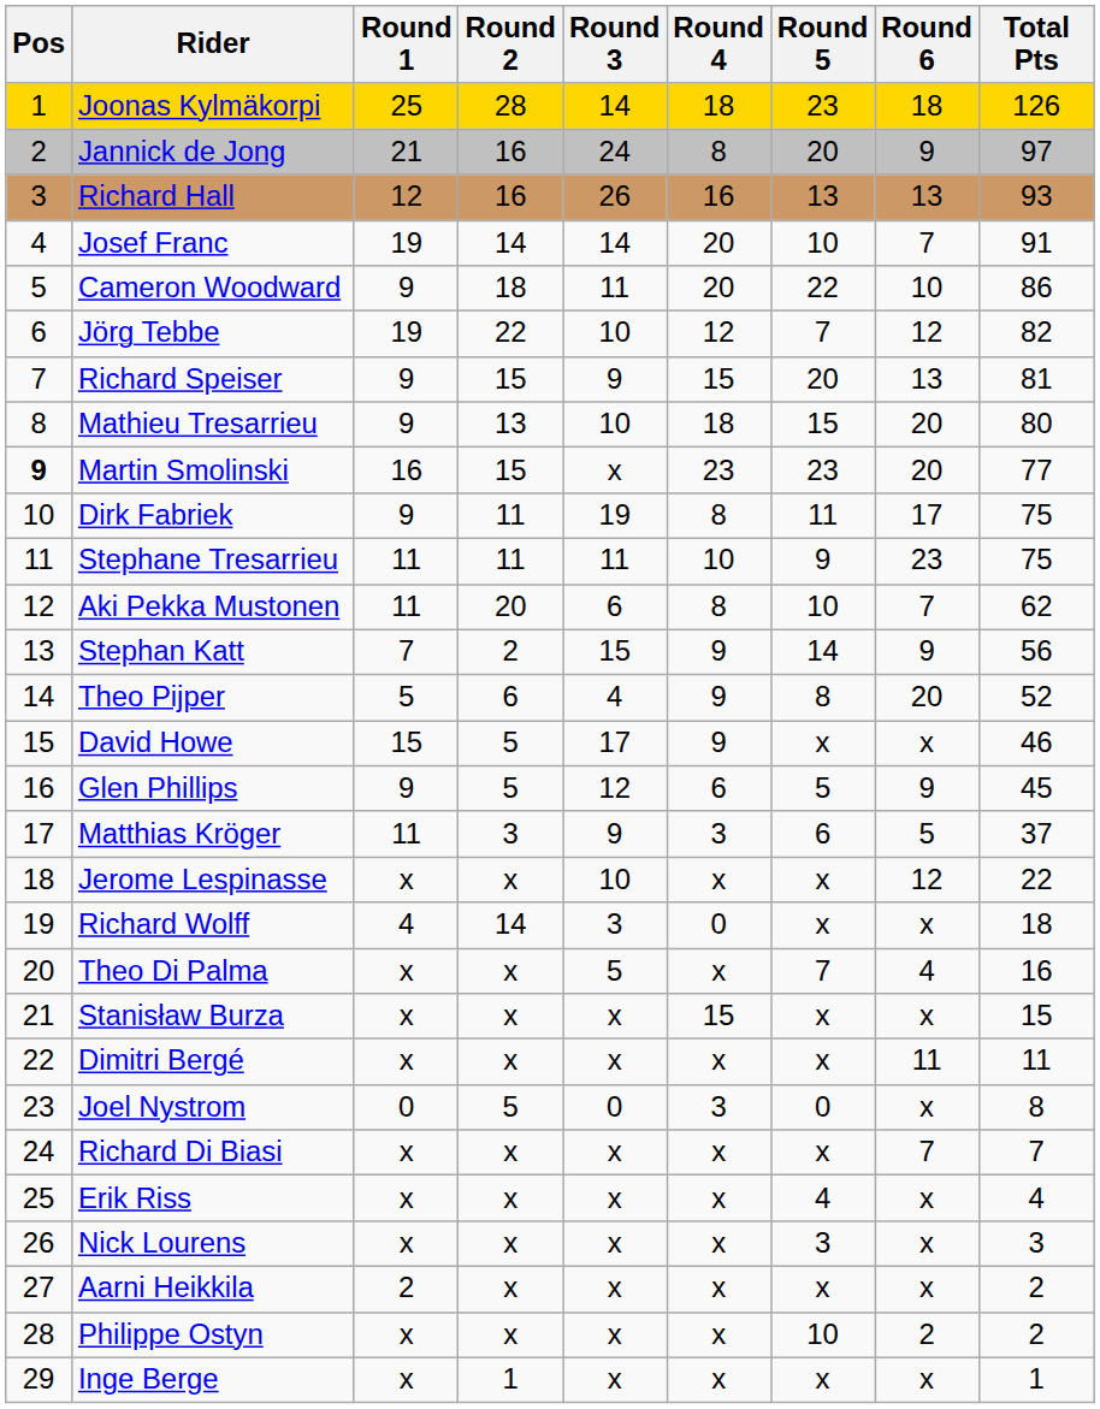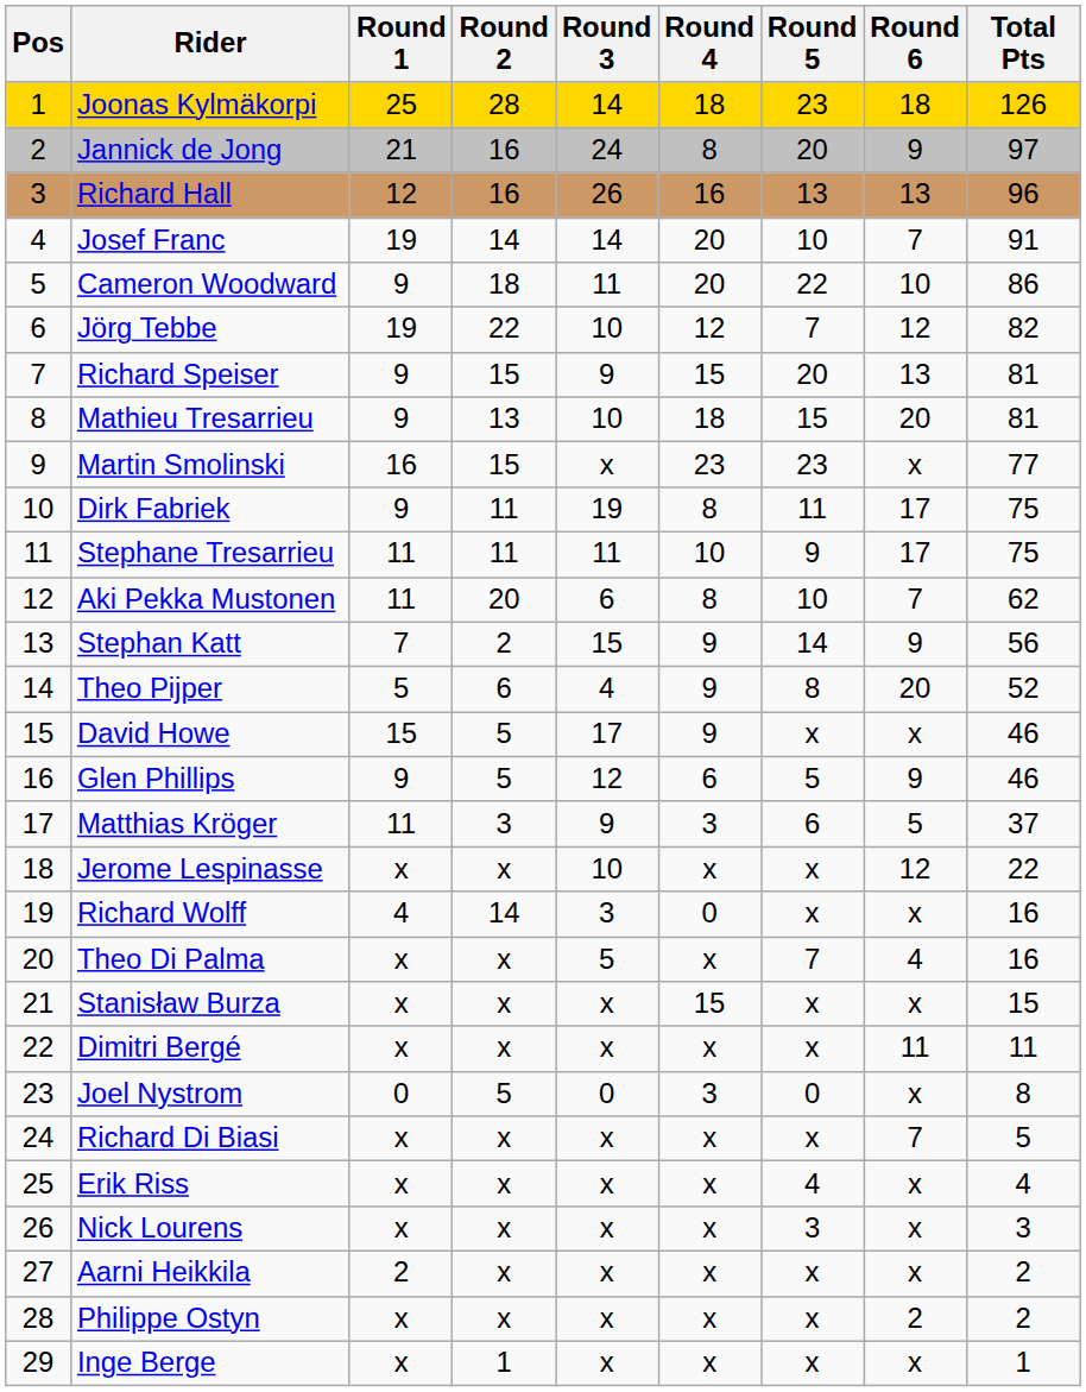Richard Hall | Total Pts: 93 -> 96
Mathieu Tresarrieu | Total Pts: 80 -> 81
Martin Smolinski | Pos: bold -> normal
Martin Smolinski | Round 6: 20 -> x
Stephane Tresarrieu | Round 6: 23 -> 17
Glen Phillips | Total Pts: 45 -> 46
Richard Wolff | Total Pts: 18 -> 16
Richard Di Biasi | Total Pts: 7 -> 5
Philippe Ostyn | Round 5: 10 -> x
